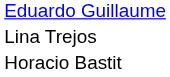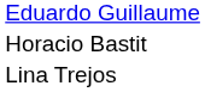rows swapped: Horacio Bastit <-> Lina Trejos
